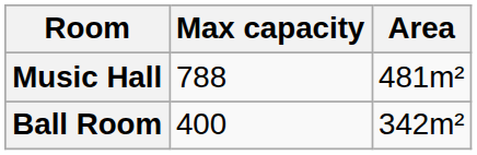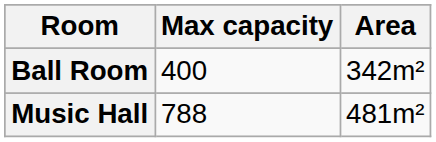rows swapped: Music Hall <-> Ball Room
